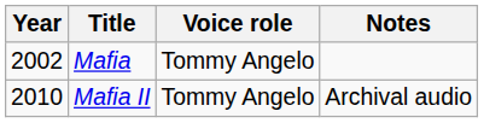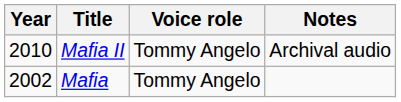rows swapped: Mafia <-> Mafia II
